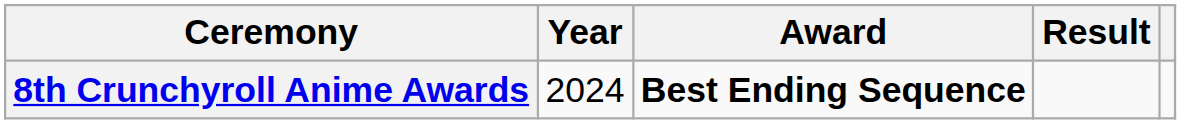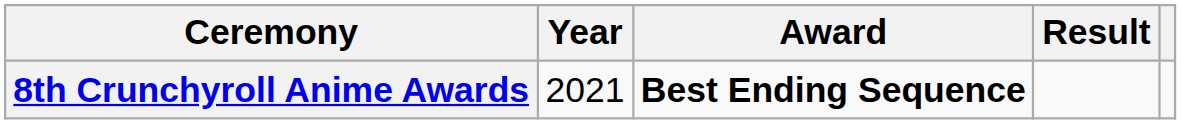8th Crunchyroll Anime Awards | Year: 2024 -> 2021
